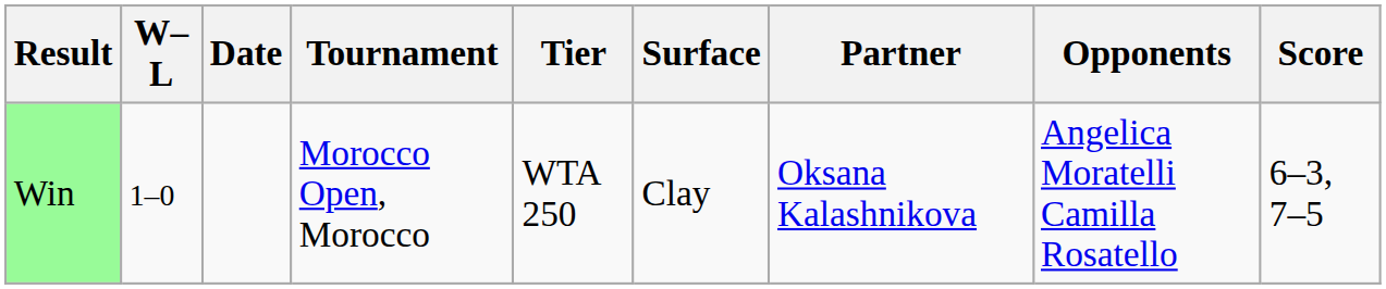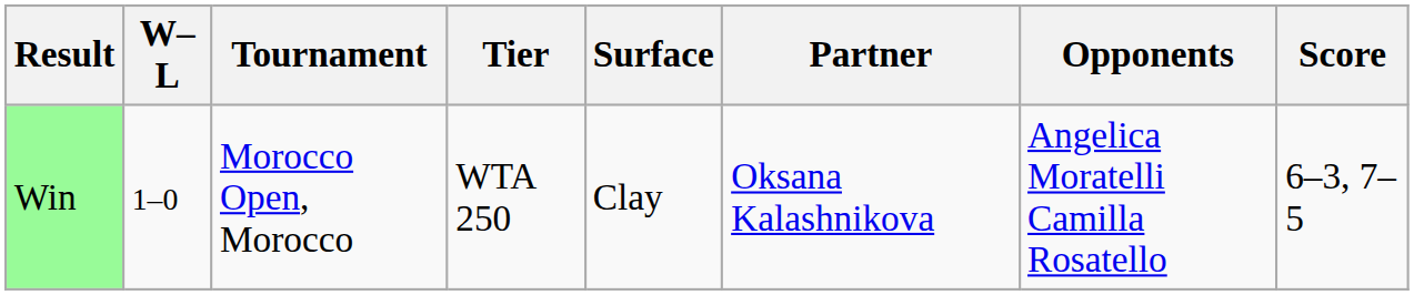- column: Date
